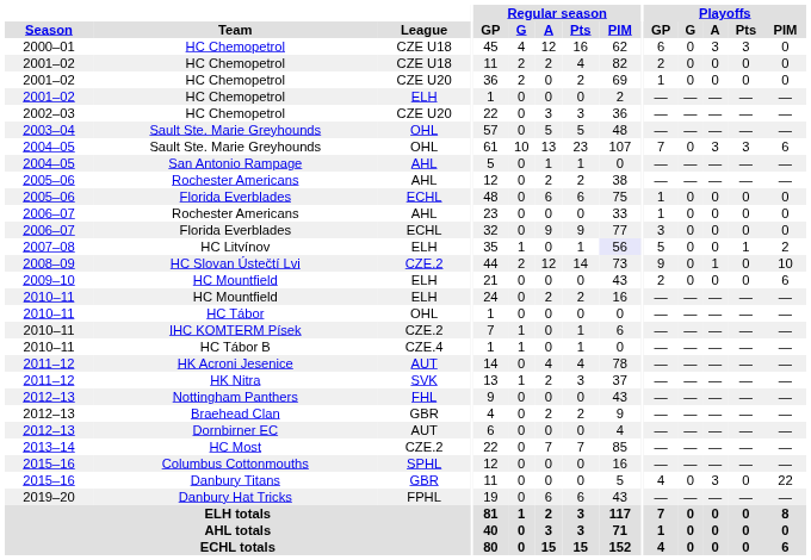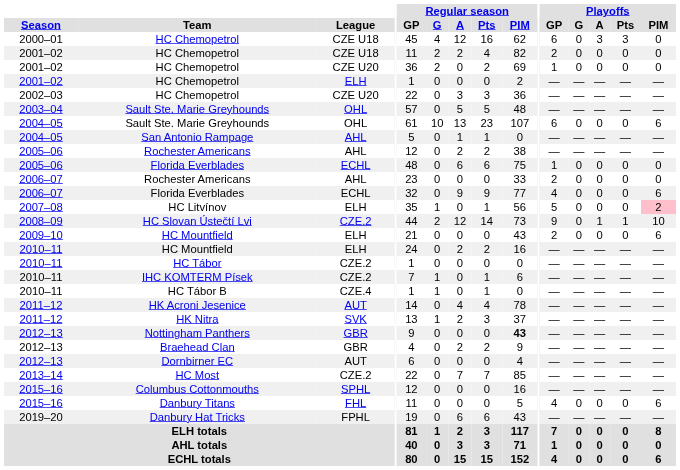2004–05 / Sault Ste. Marie Greyhounds | Playoffs / GP: 7 -> 6
2004–05 / Sault Ste. Marie Greyhounds | Playoffs / A: 3 -> 0
2004–05 / Sault Ste. Marie Greyhounds | Playoffs / Pts: 3 -> 0
2006–07 / Rochester Americans | Playoffs / GP: 1 -> 2
2006–07 / Florida Everblades | Playoffs / GP: 3 -> 4
2006–07 / Florida Everblades | Playoffs / PIM: 0 -> 6
HC Litvínov | Regular season / PIM: lavender background -> no background
HC Litvínov | Playoffs / Pts: 1 -> 0
HC Litvínov | Playoffs / PIM: no background -> pink background
HC Slovan Ústečtí Lvi | Playoffs / Pts: 0 -> 1
HC Tábor | League: OHL -> CZE.2
Nottingham Panthers | League: FHL -> GBR
Nottingham Panthers | Regular season / PIM: normal -> bold
Danbury Titans | League: GBR -> FHL
Danbury Titans | Playoffs / A: 3 -> 0
Danbury Titans | Playoffs / PIM: 22 -> 6
